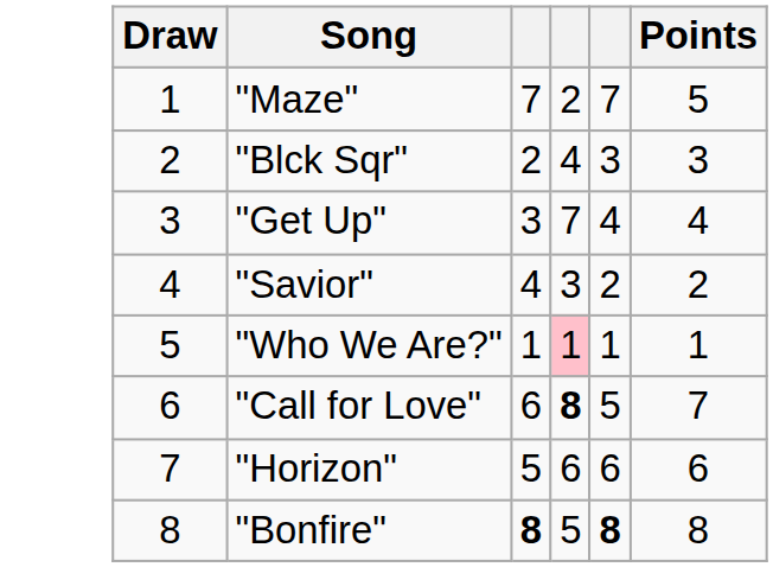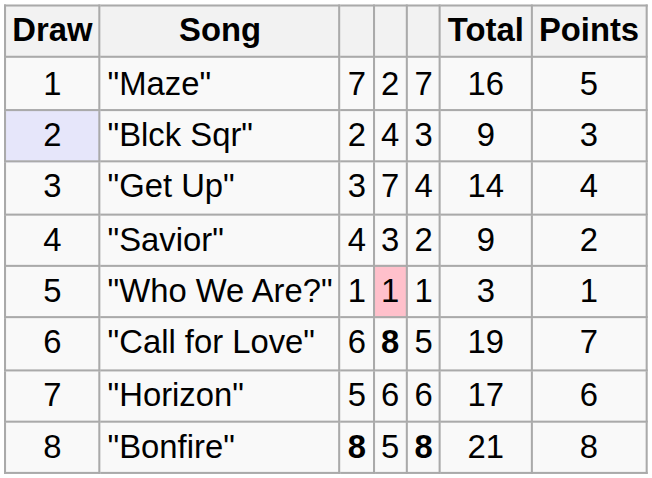+ column: Total | 16 | 9 | 14 | 9 | 3 | 19 | 17 | 21
"Blck Sqr" | Draw: no background -> lavender background
